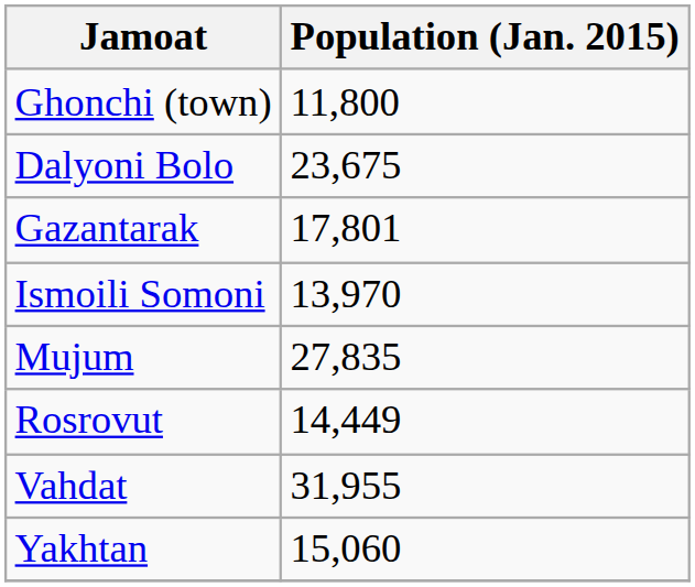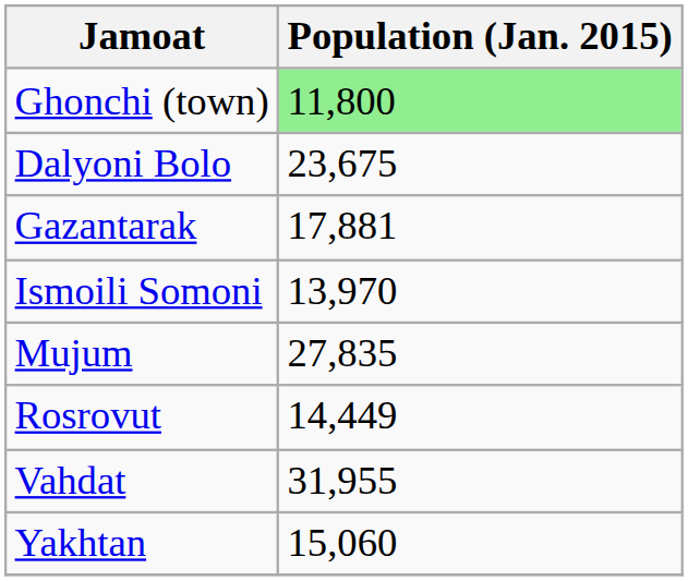Ghonchi (town) | Population (Jan. 2015): no background -> lightgreen background
Gazantarak | Population (Jan. 2015): 17,801 -> 17,881
